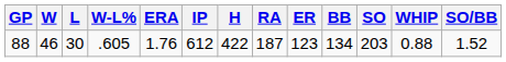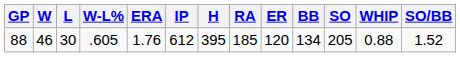88 | H: 422 -> 395
88 | RA: 187 -> 185
88 | ER: 123 -> 120
88 | SO: 203 -> 205
